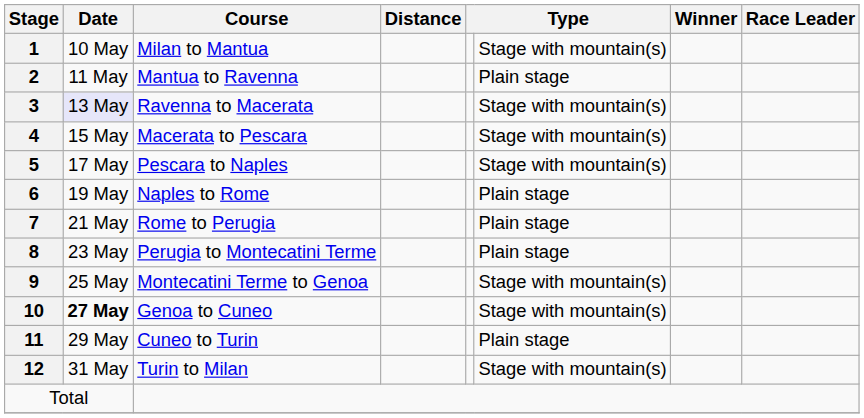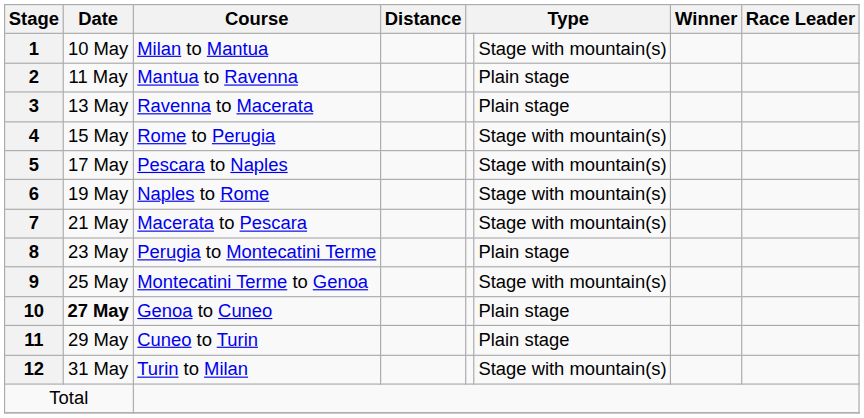3 | Date: lavender background -> no background
3 | column 6: Stage with mountain(s) -> Plain stage
4 | Course: Macerata to Pescara -> Rome to Perugia
6 | column 6: Plain stage -> Stage with mountain(s)
7 | Course: Rome to Perugia -> Macerata to Pescara
7 | column 6: Plain stage -> Stage with mountain(s)
10 | column 6: Stage with mountain(s) -> Plain stage
